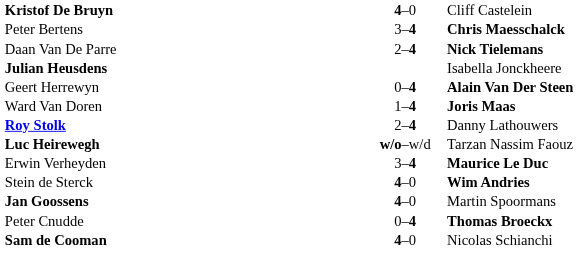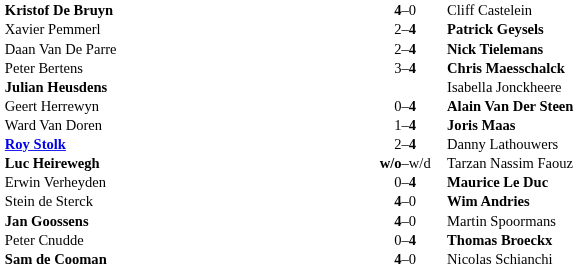+ row: Xavier Pemmerl | 2–4 | Patrick Geysels
rows swapped: Peter Bertens <-> Daan Van De Parre
Erwin Verheyden | column 2: 3–4 -> 0–4
